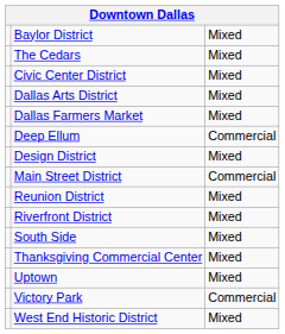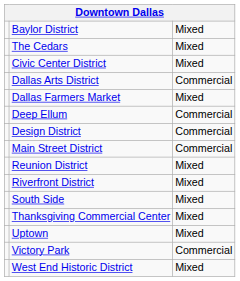Dallas Arts District | column 3: Mixed -> Commercial
Design District | column 3: Mixed -> Commercial
